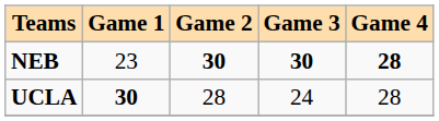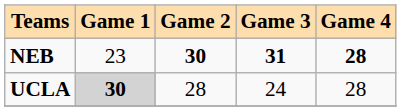NEB | Game 3: 30 -> 31
UCLA | Game 1: no background -> lightgrey background
